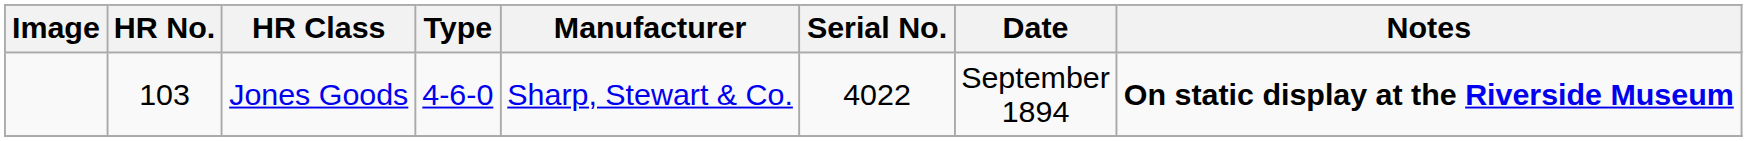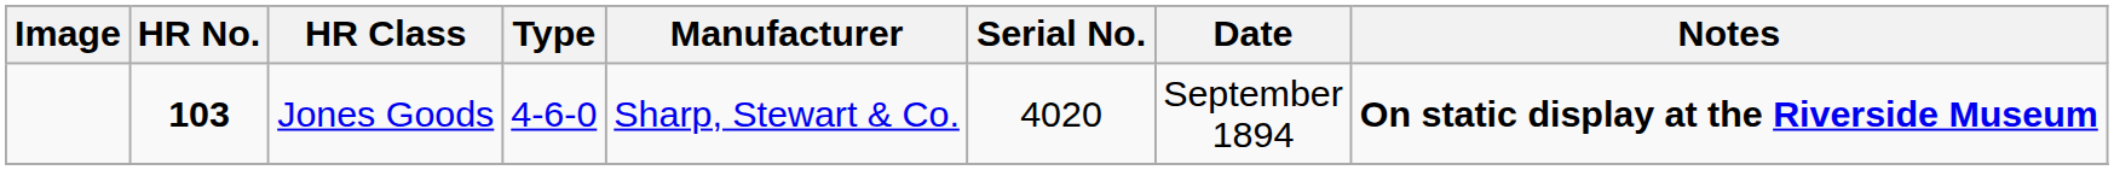Jones Goods | HR No.: normal -> bold
Jones Goods | Serial No.: 4022 -> 4020
